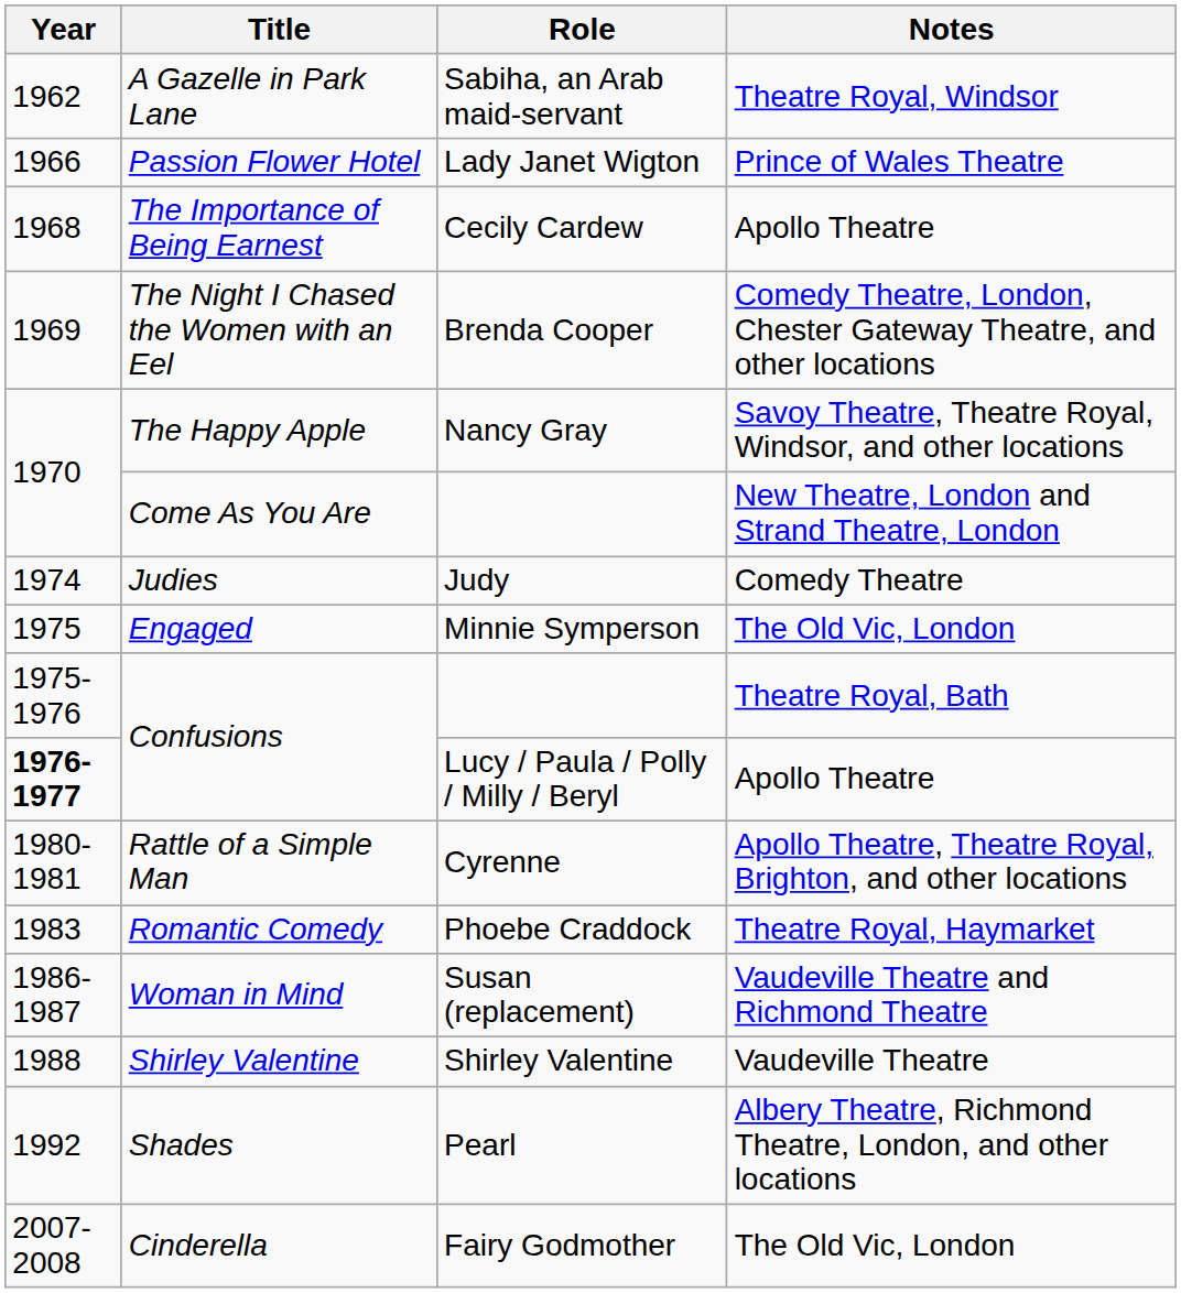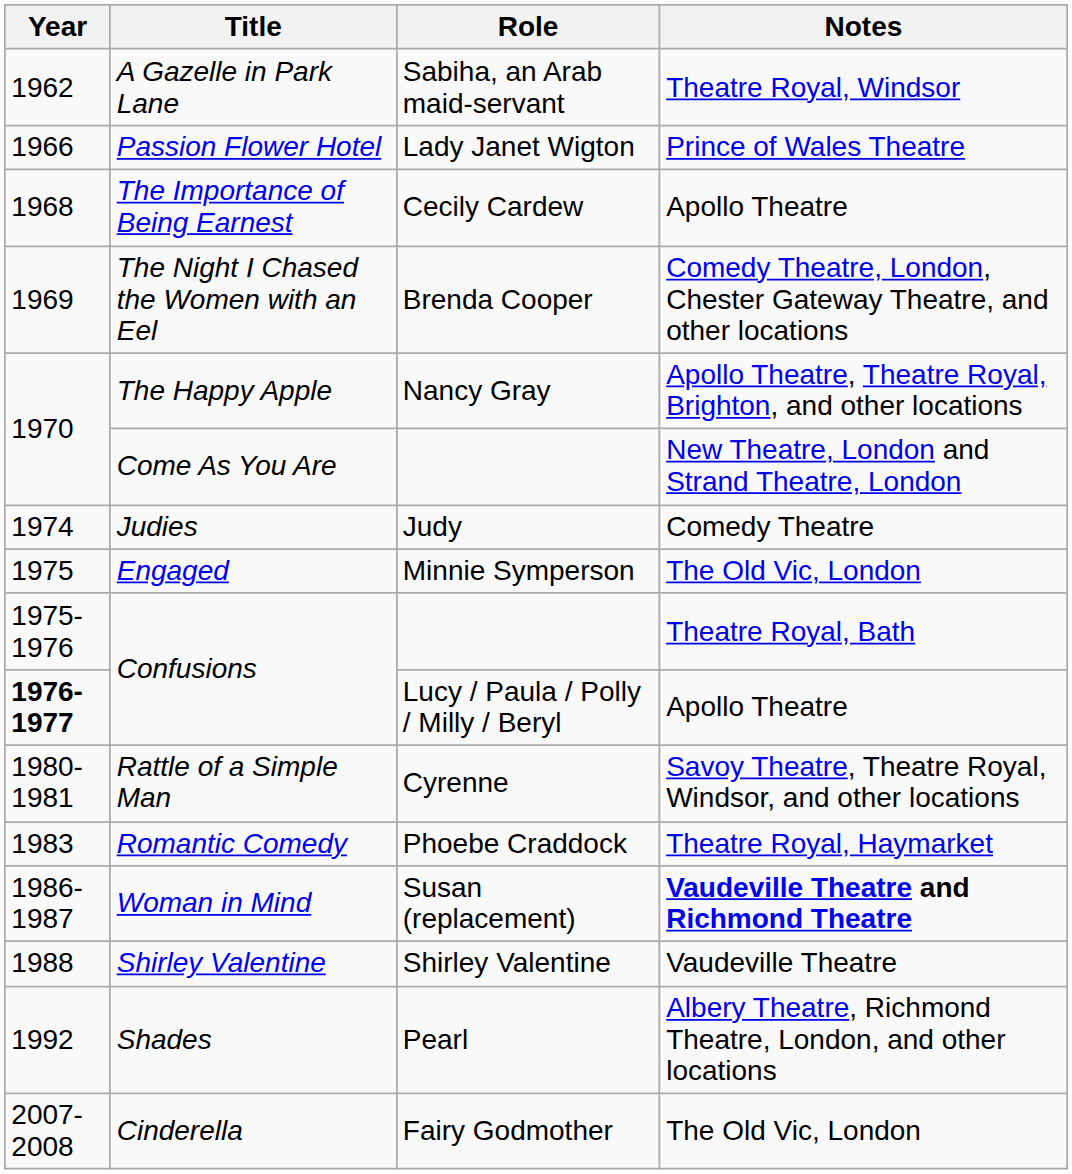The Happy Apple | Notes: Savoy Theatre, Theatre Royal, Windsor, and other locations -> Apollo Theatre, Theatre Royal, Brighton, and other locations
Rattle of a Simple Man | Notes: Apollo Theatre, Theatre Royal, Brighton, and other locations -> Savoy Theatre, Theatre Royal, Windsor, and other locations
Woman in Mind | Notes: normal -> bold
